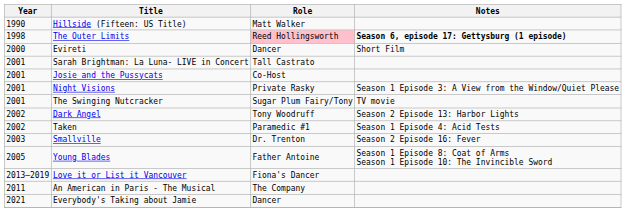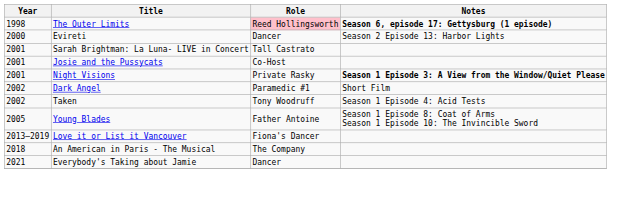- row: 1990 | Hillside (Fifteen: US Title) | Matt Walker
Evireti | Notes: Short Film -> Season 2 Episode 13: Harbor Lights
Night Visions | Notes: normal -> bold
- row: 2001 | The Swinging Nutcracker | Sugar Plum Fairy/Tony | TV movie
Dark Angel | Role: Tony Woodruff -> Paramedic #1
Dark Angel | Notes: Season 2 Episode 13: Harbor Lights -> Short Film
Taken | Role: Paramedic #1 -> Tony Woodruff
- row: 2003 | Smallville | Dr. Trenton | Season 2 Episode 16: Fever
An American in Paris - The Musical | Year: 2011 -> 2018
